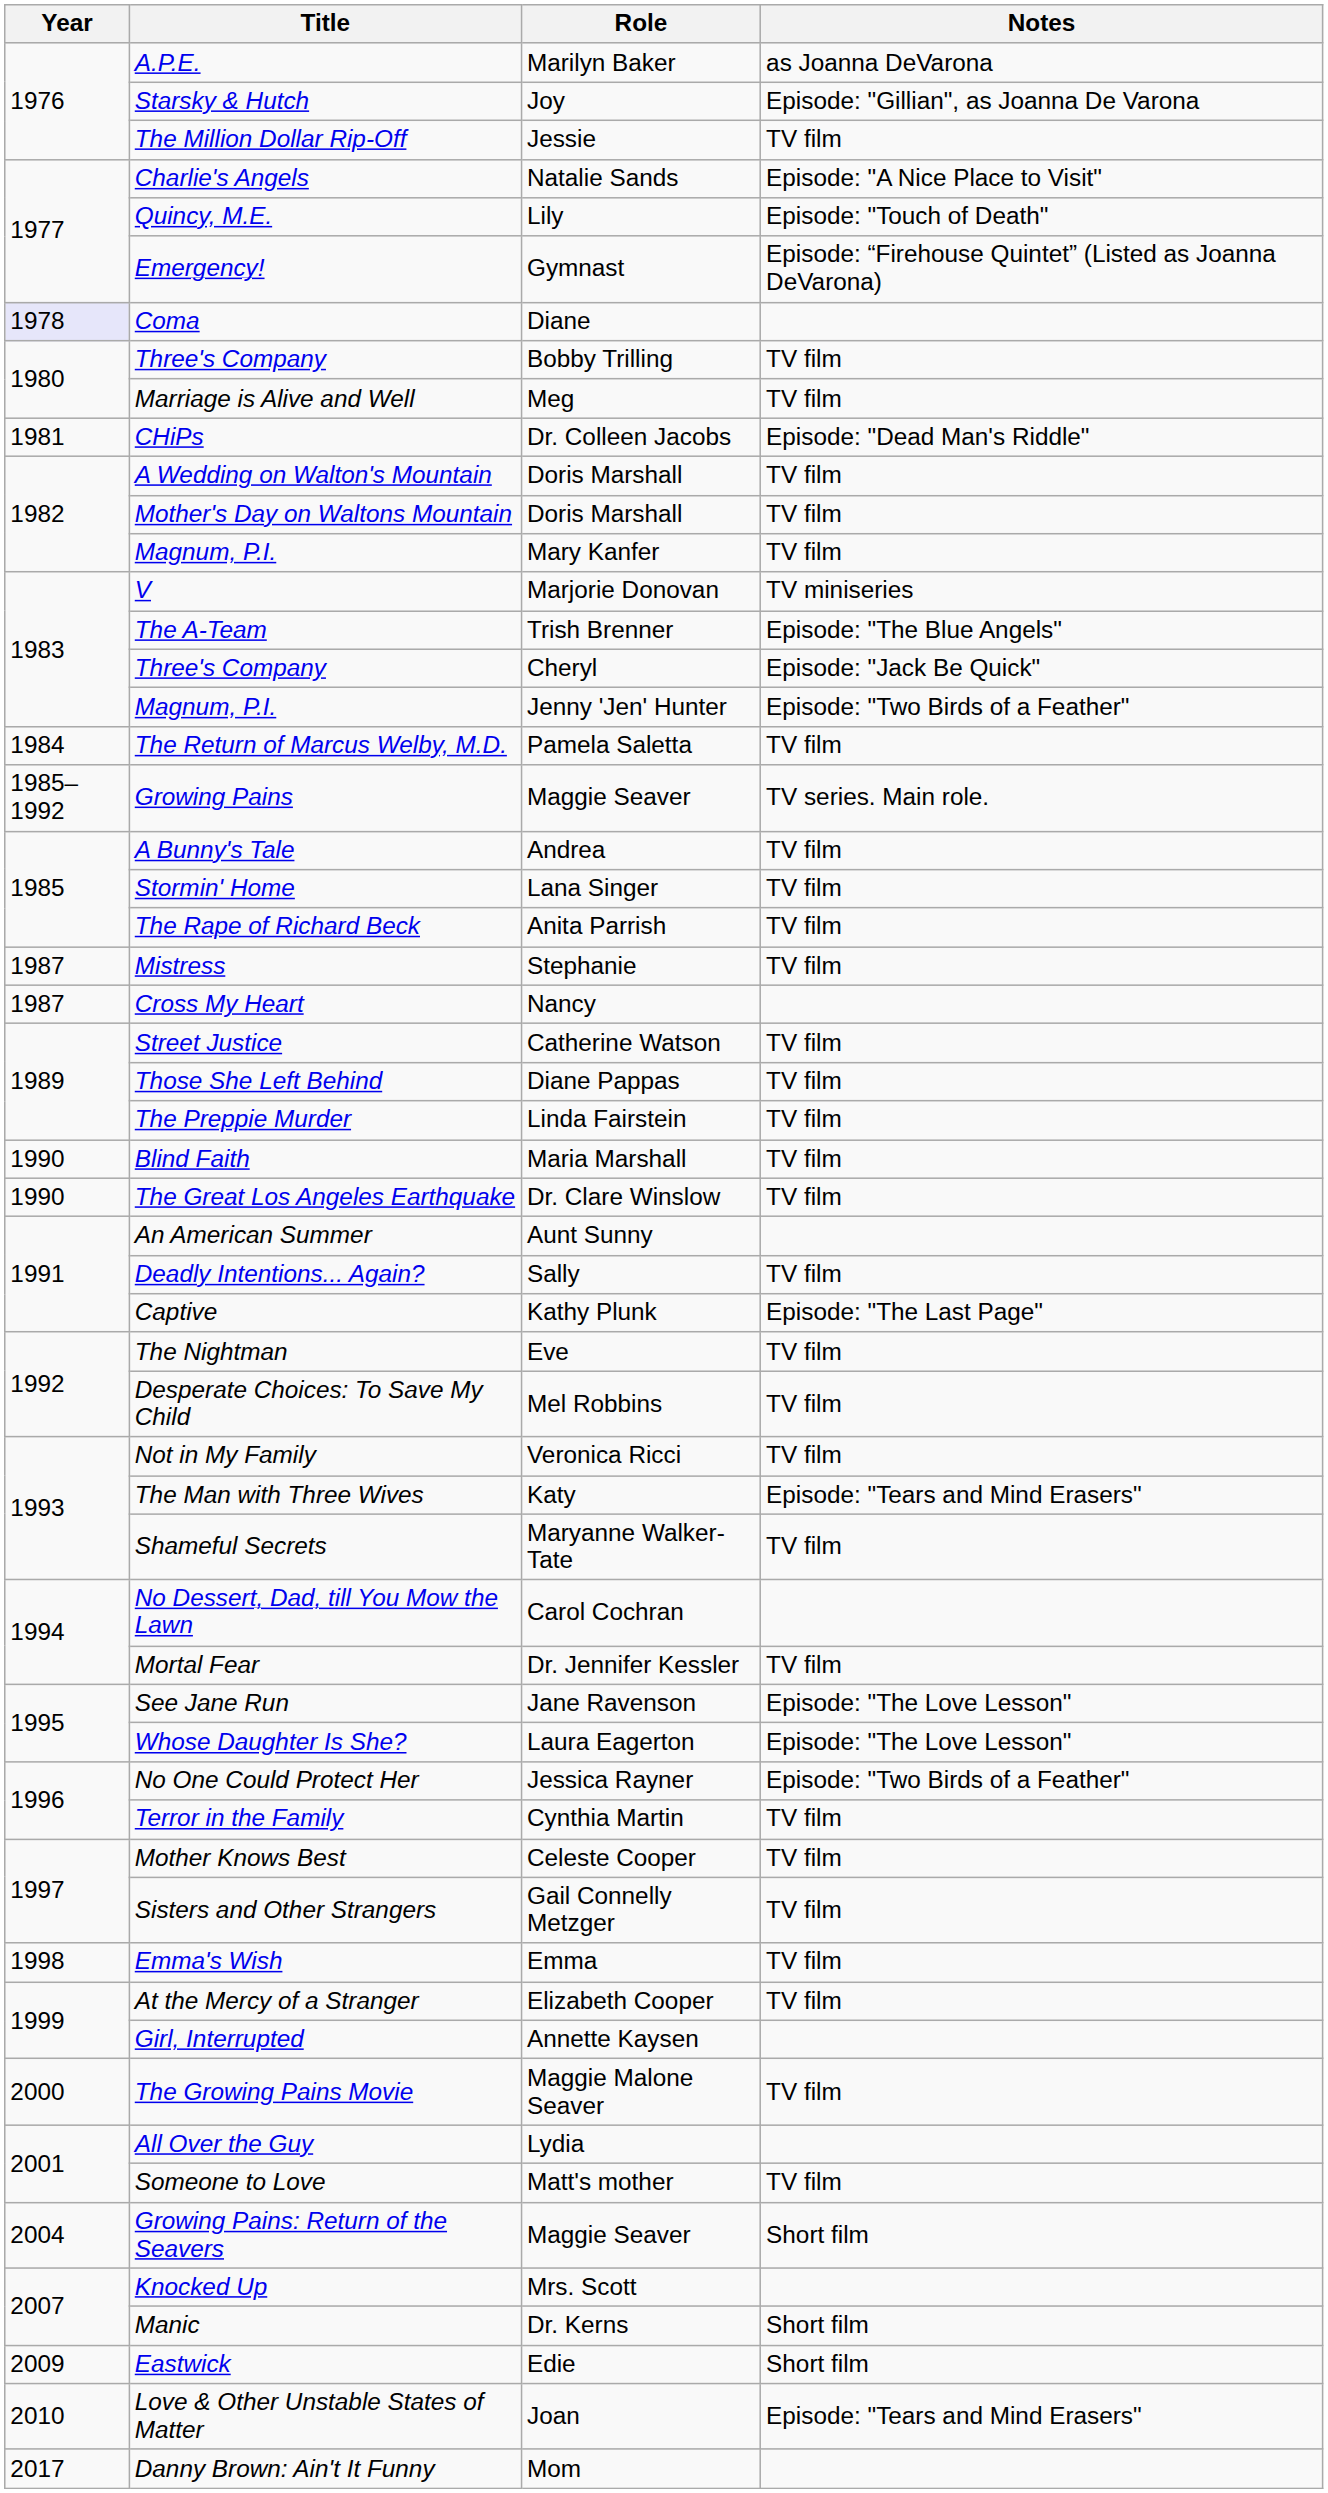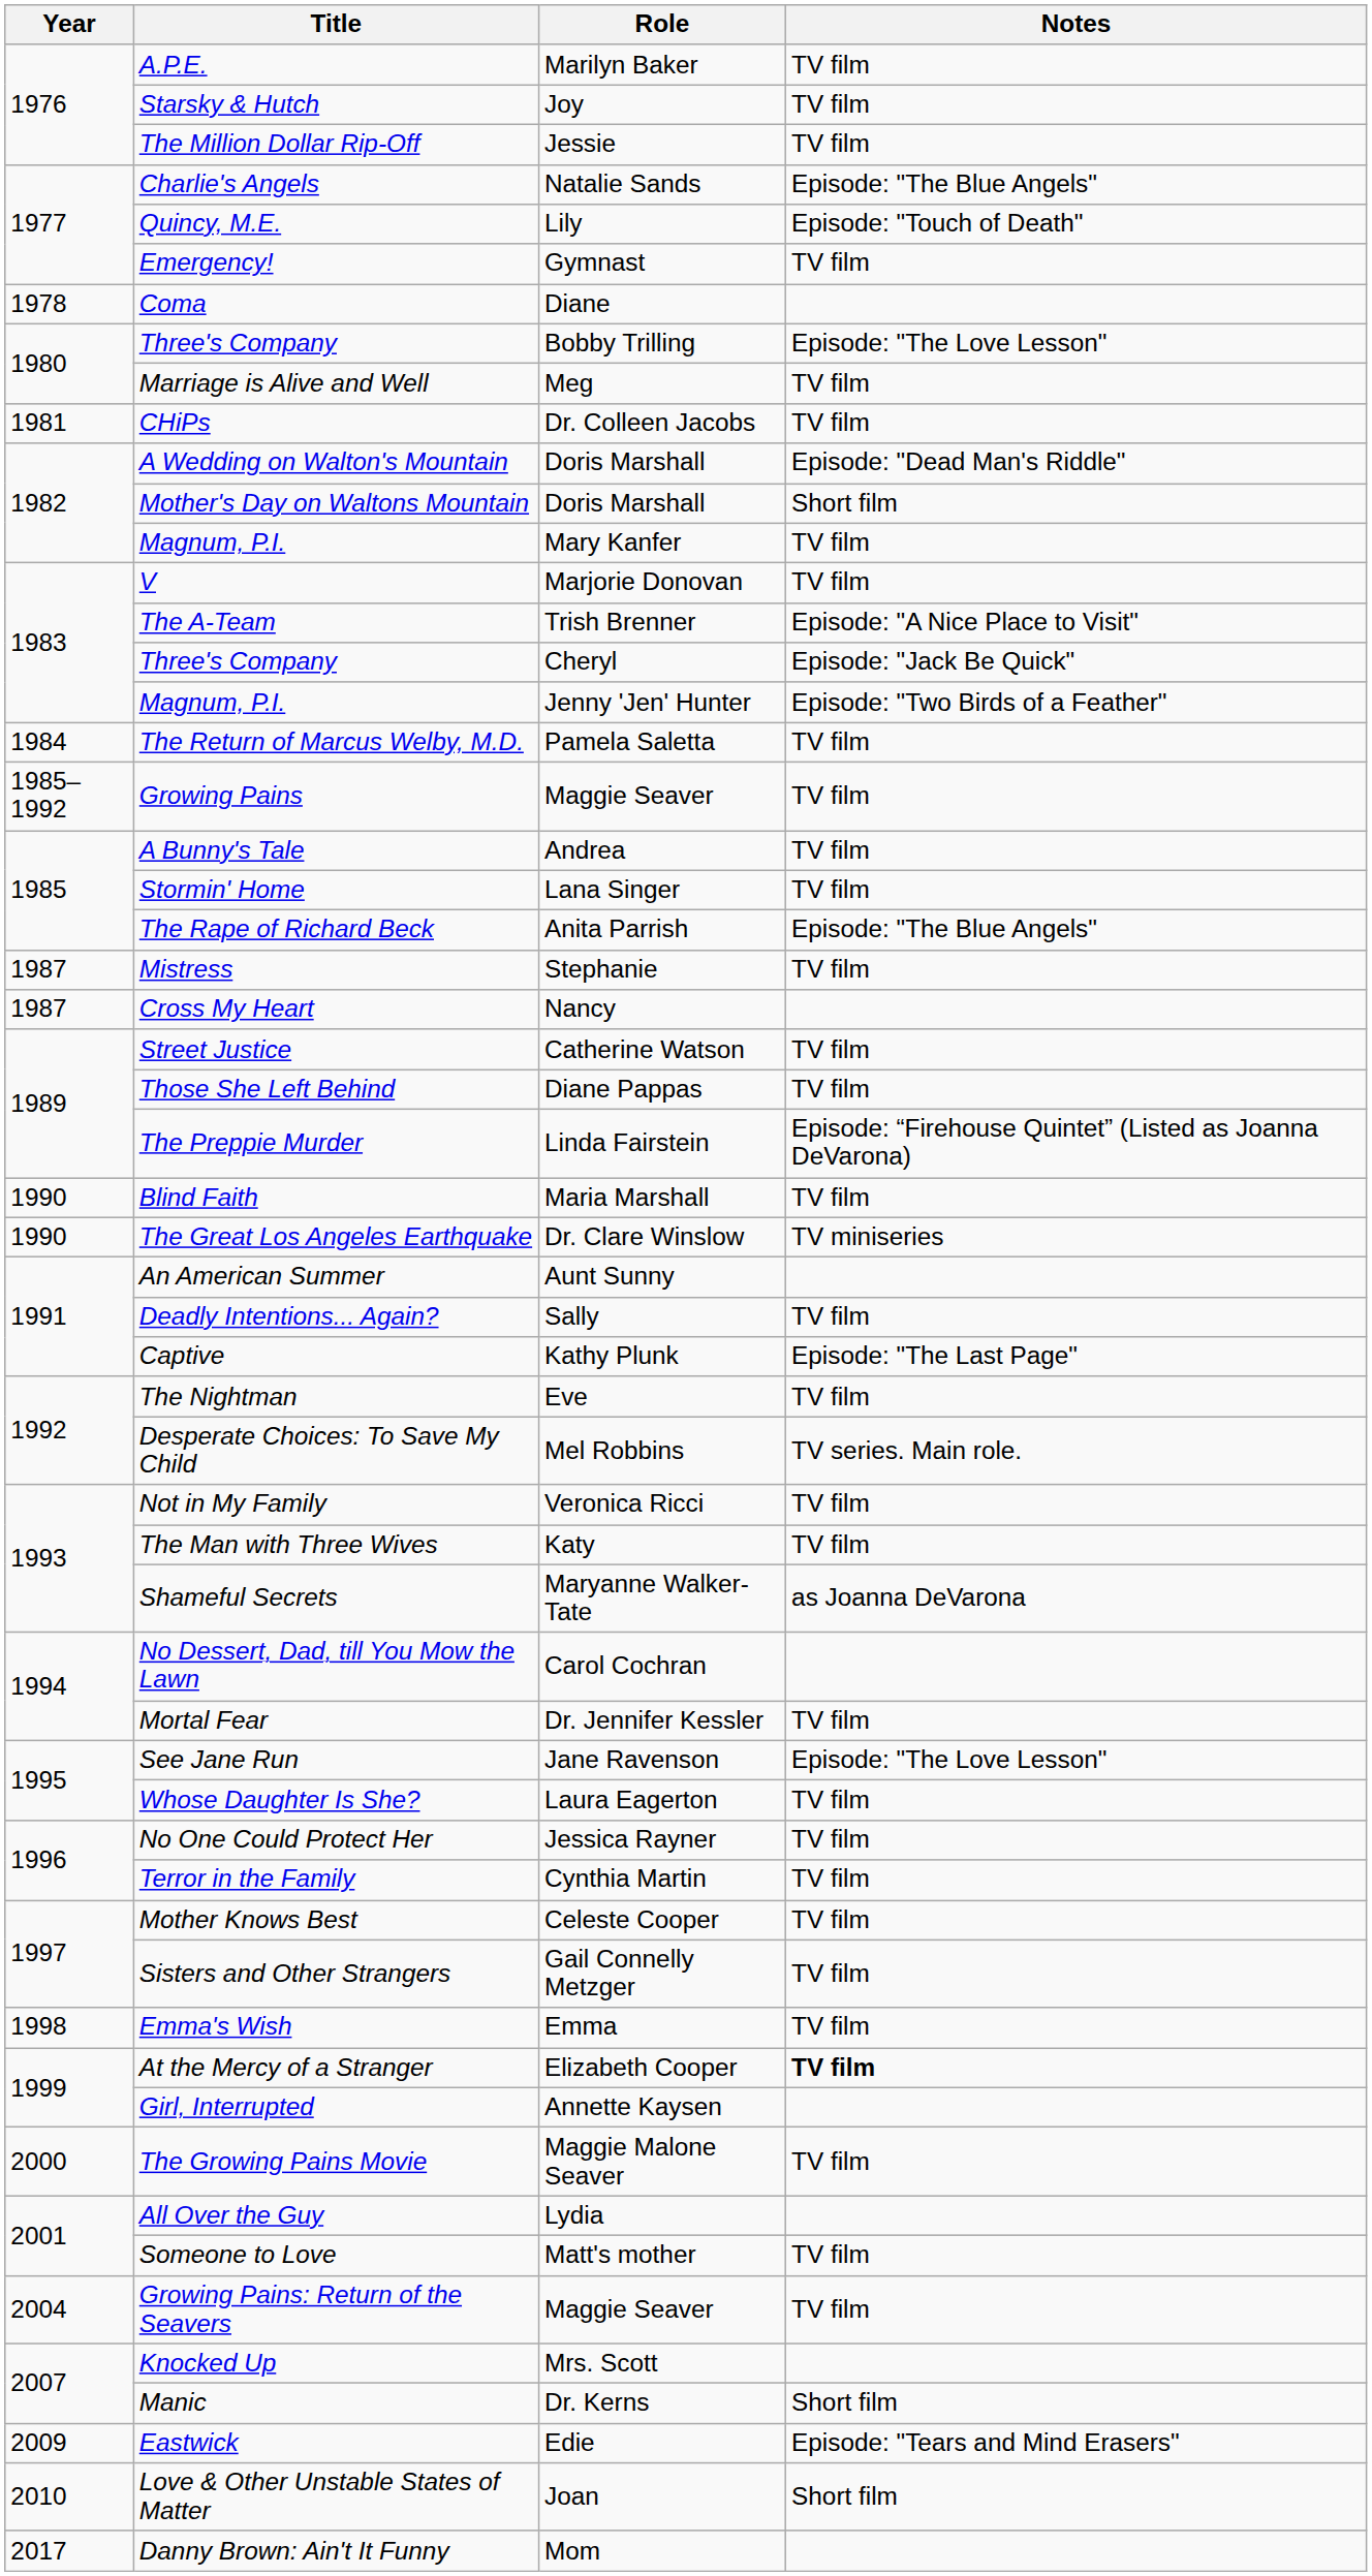A.P.E. | Notes: as Joanna DeVarona -> TV film
Starsky & Hutch | Notes: Episode: "Gillian", as Joanna De Varona -> TV film
Charlie's Angels | Notes: Episode: "A Nice Place to Visit" -> Episode: "The Blue Angels"
Emergency! | Notes: Episode: “Firehouse Quintet” (Listed as Joanna DeVarona) -> TV film
Coma | Year: lavender background -> no background
Three's Company / Bobby Trilling | Notes: TV film -> Episode: "The Love Lesson"
CHiPs | Notes: Episode: "Dead Man's Riddle" -> TV film
A Wedding on Walton's Mountain | Notes: TV film -> Episode: "Dead Man's Riddle"
Mother's Day on Waltons Mountain | Notes: TV film -> Short film
V | Notes: TV miniseries -> TV film
The A-Team | Notes: Episode: "The Blue Angels" -> Episode: "A Nice Place to Visit"
Growing Pains | Notes: TV series. Main role. -> TV film
The Rape of Richard Beck | Notes: TV film -> Episode: "The Blue Angels"
The Preppie Murder | Notes: TV film -> Episode: “Firehouse Quintet” (Listed as Joanna DeVarona)
The Great Los Angeles Earthquake | Notes: TV film -> TV miniseries
Desperate Choices: To Save My Child | Notes: TV film -> TV series. Main role.
The Man with Three Wives | Notes: Episode: "Tears and Mind Erasers" -> TV film
Shameful Secrets | Notes: TV film -> as Joanna DeVarona
Whose Daughter Is She? | Notes: Episode: "The Love Lesson" -> TV film
No One Could Protect Her | Notes: Episode: "Two Birds of a Feather" -> TV film
At the Mercy of a Stranger | Notes: normal -> bold
Growing Pains: Return of the Seavers | Notes: Short film -> TV film
Eastwick | Notes: Short film -> Episode: "Tears and Mind Erasers"
Love & Other Unstable States of Matter | Notes: Episode: "Tears and Mind Erasers" -> Short film
